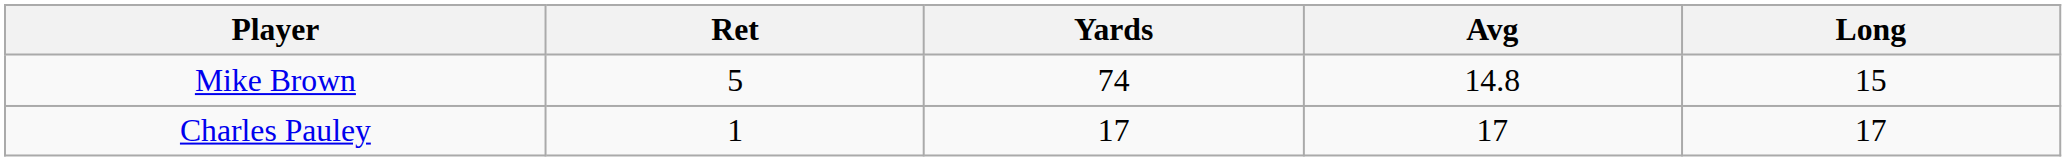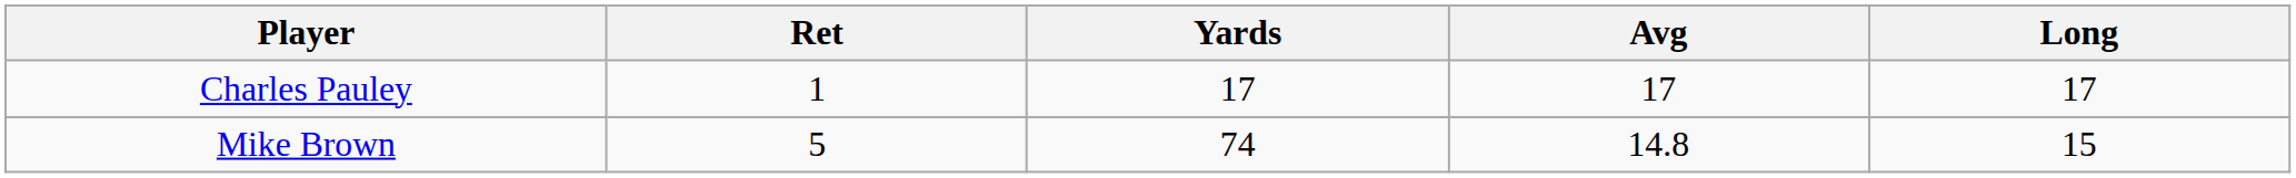rows swapped: Mike Brown <-> Charles Pauley
